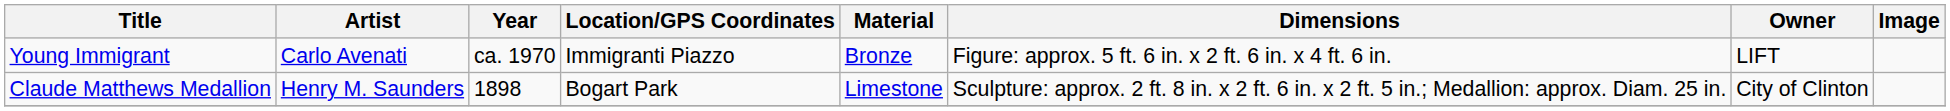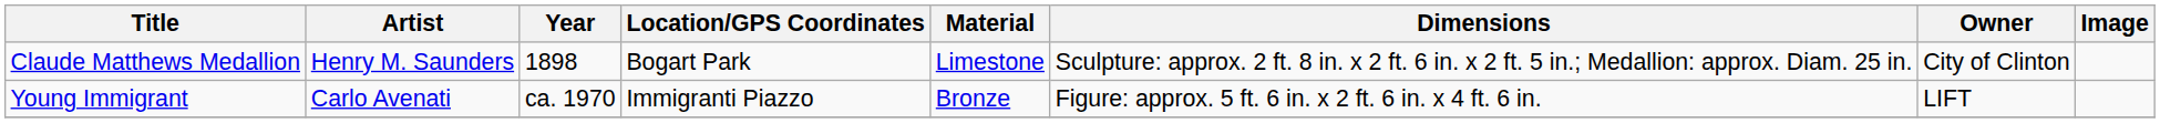rows swapped: Claude Matthews Medallion <-> Young Immigrant
